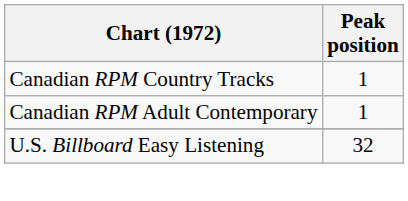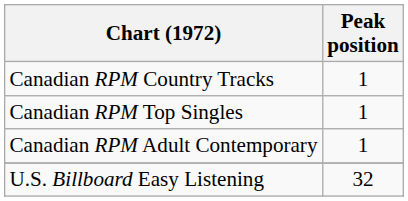+ row: Canadian RPM Top Singles | 1
